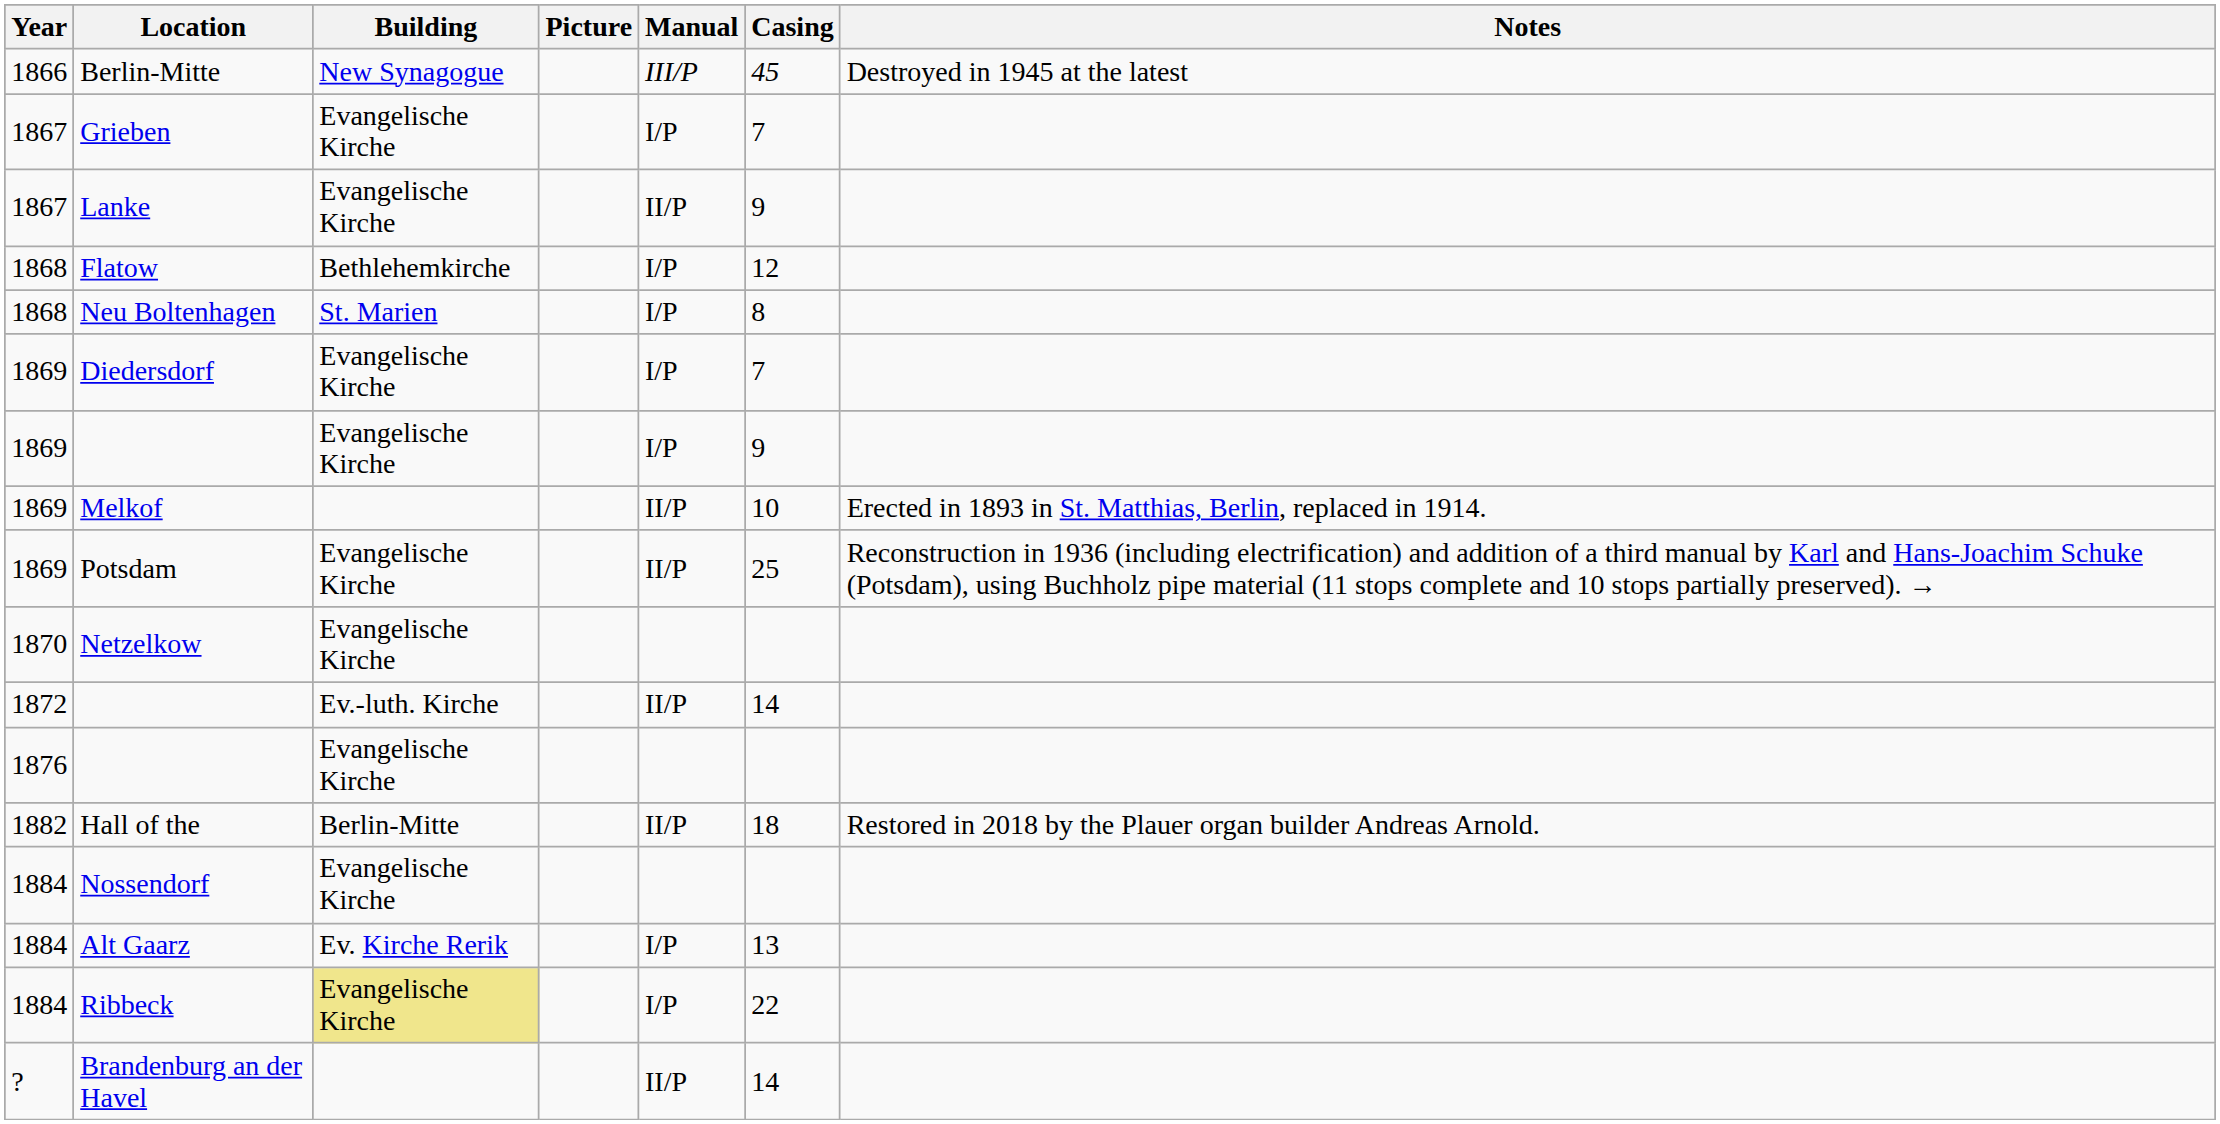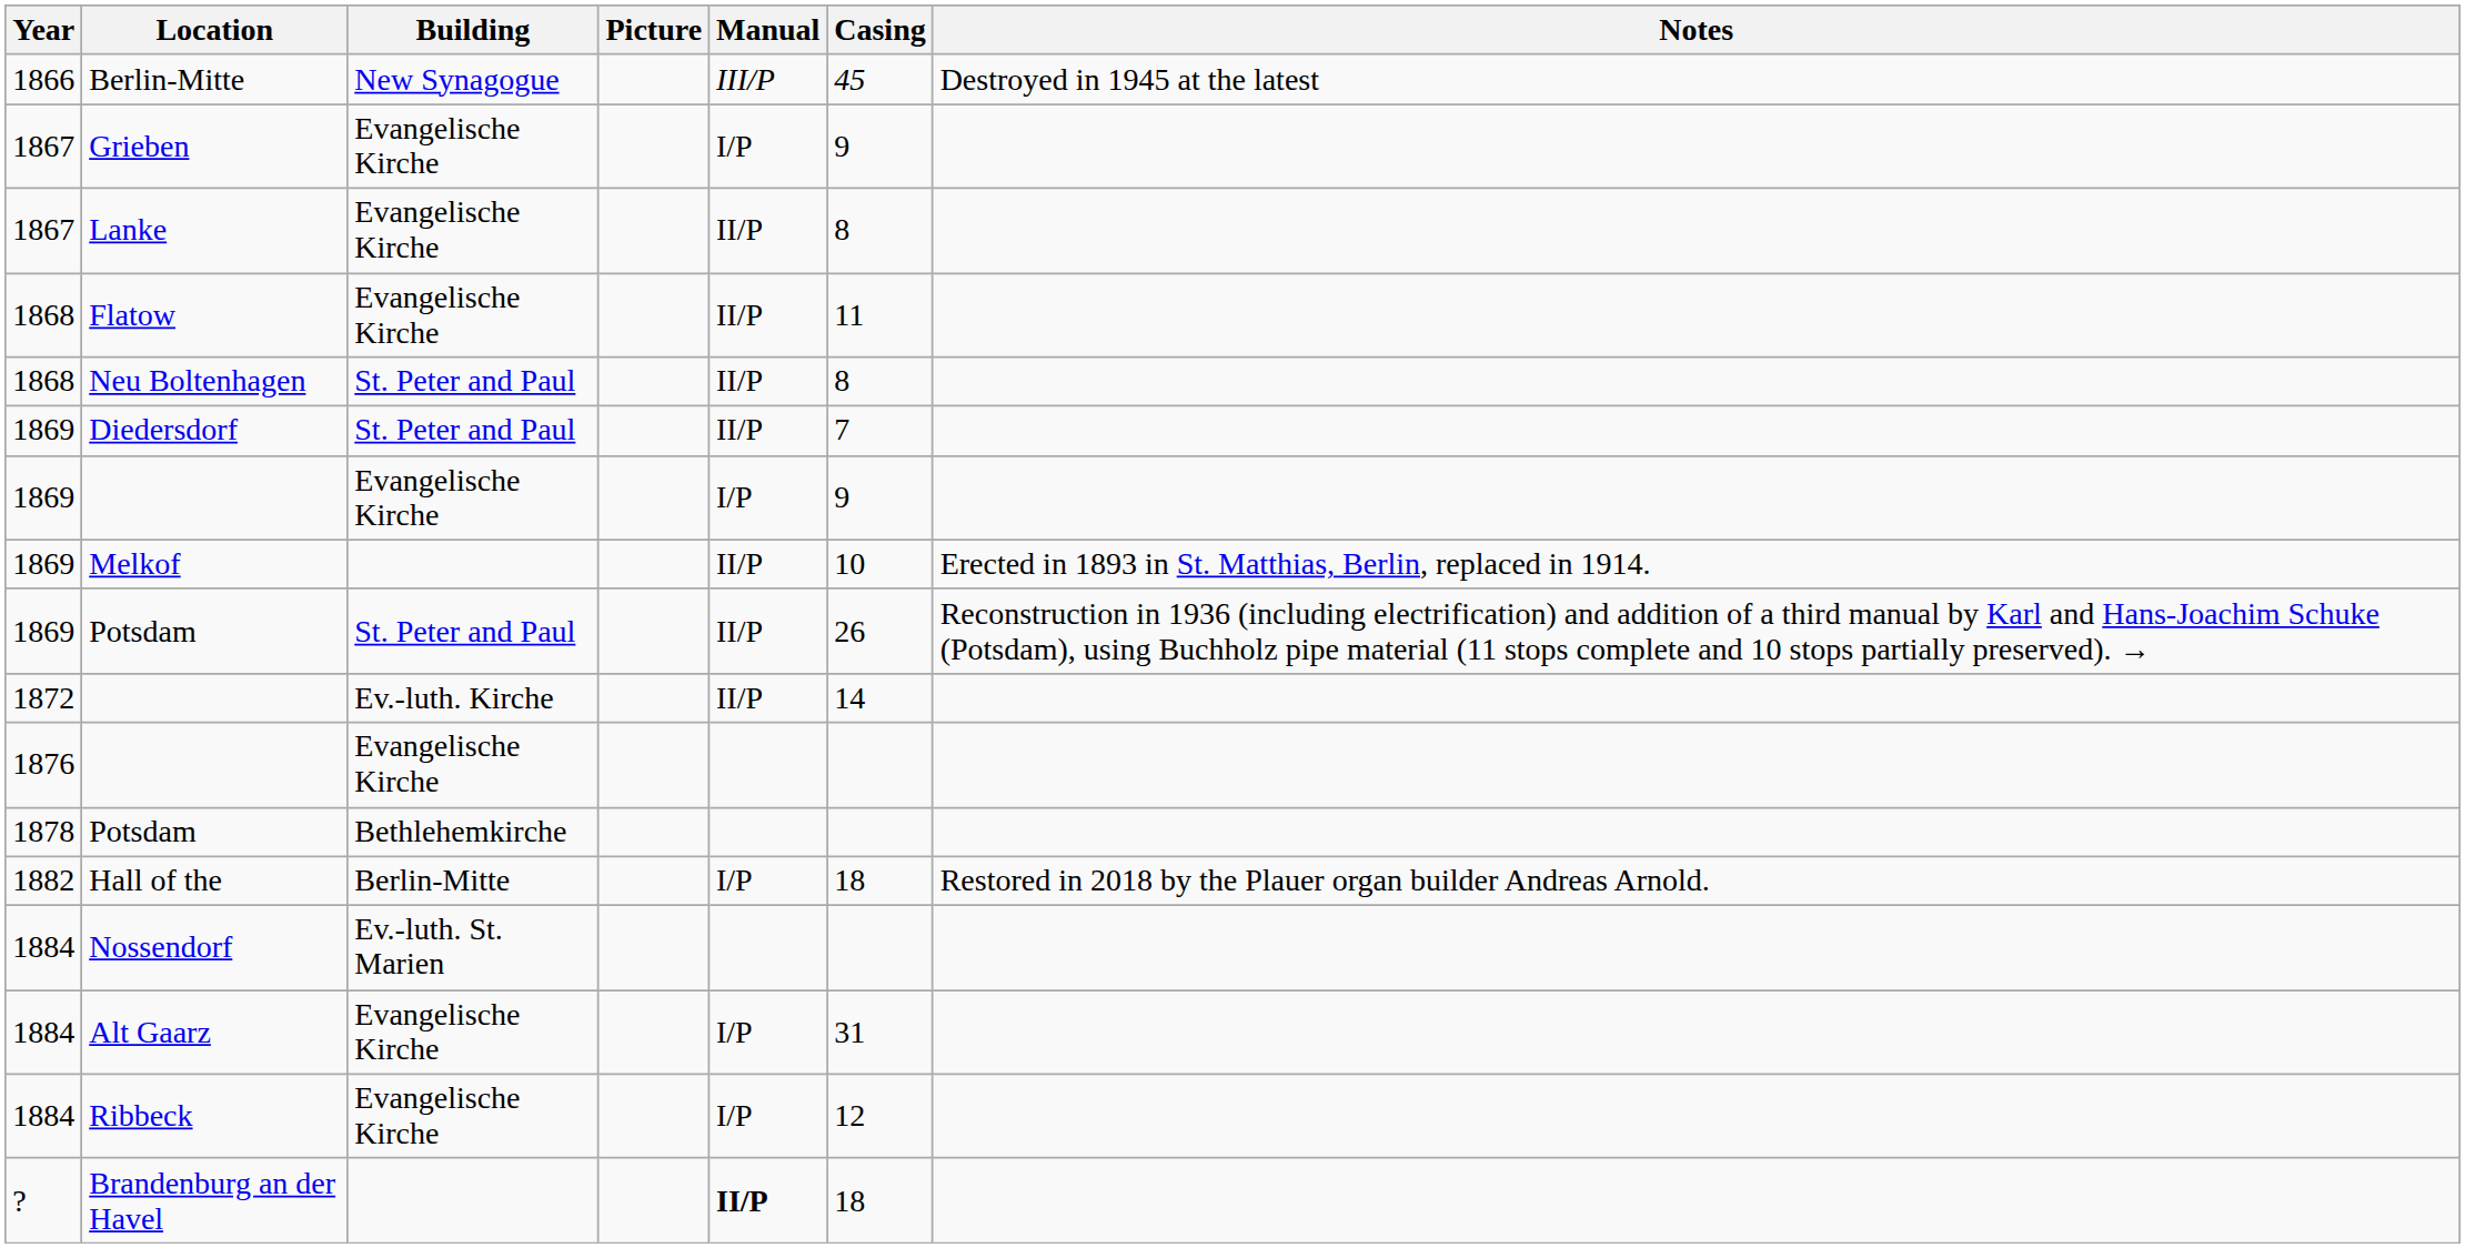Grieben | Casing: 7 -> 9
Lanke | Casing: 9 -> 8
Flatow | Building: Bethlehemkirche -> Evangelische Kirche
Flatow | Manual: I/P -> II/P
Flatow | Casing: 12 -> 11
Neu Boltenhagen | Building: St. Marien -> St. Peter and Paul
Neu Boltenhagen | Manual: I/P -> II/P
Diedersdorf | Building: Evangelische Kirche -> St. Peter and Paul
Diedersdorf | Manual: I/P -> II/P
1869 / Potsdam | Building: Evangelische Kirche -> St. Peter and Paul
1869 / Potsdam | Casing: 25 -> 26
- row: 1870 | Netzelkow | Evangelische Kirche
+ row: 1878 | Potsdam | Bethlehemkirche
Hall of the | Manual: II/P -> I/P
Nossendorf | Building: Evangelische Kirche -> Ev.-luth. St. Marien
Alt Gaarz | Building: Ev. Kirche Rerik -> Evangelische Kirche
Alt Gaarz | Casing: 13 -> 31
Ribbeck | Building: khaki background -> no background
Ribbeck | Casing: 22 -> 12
Brandenburg an der Havel | Manual: normal -> bold
Brandenburg an der Havel | Casing: 14 -> 18
